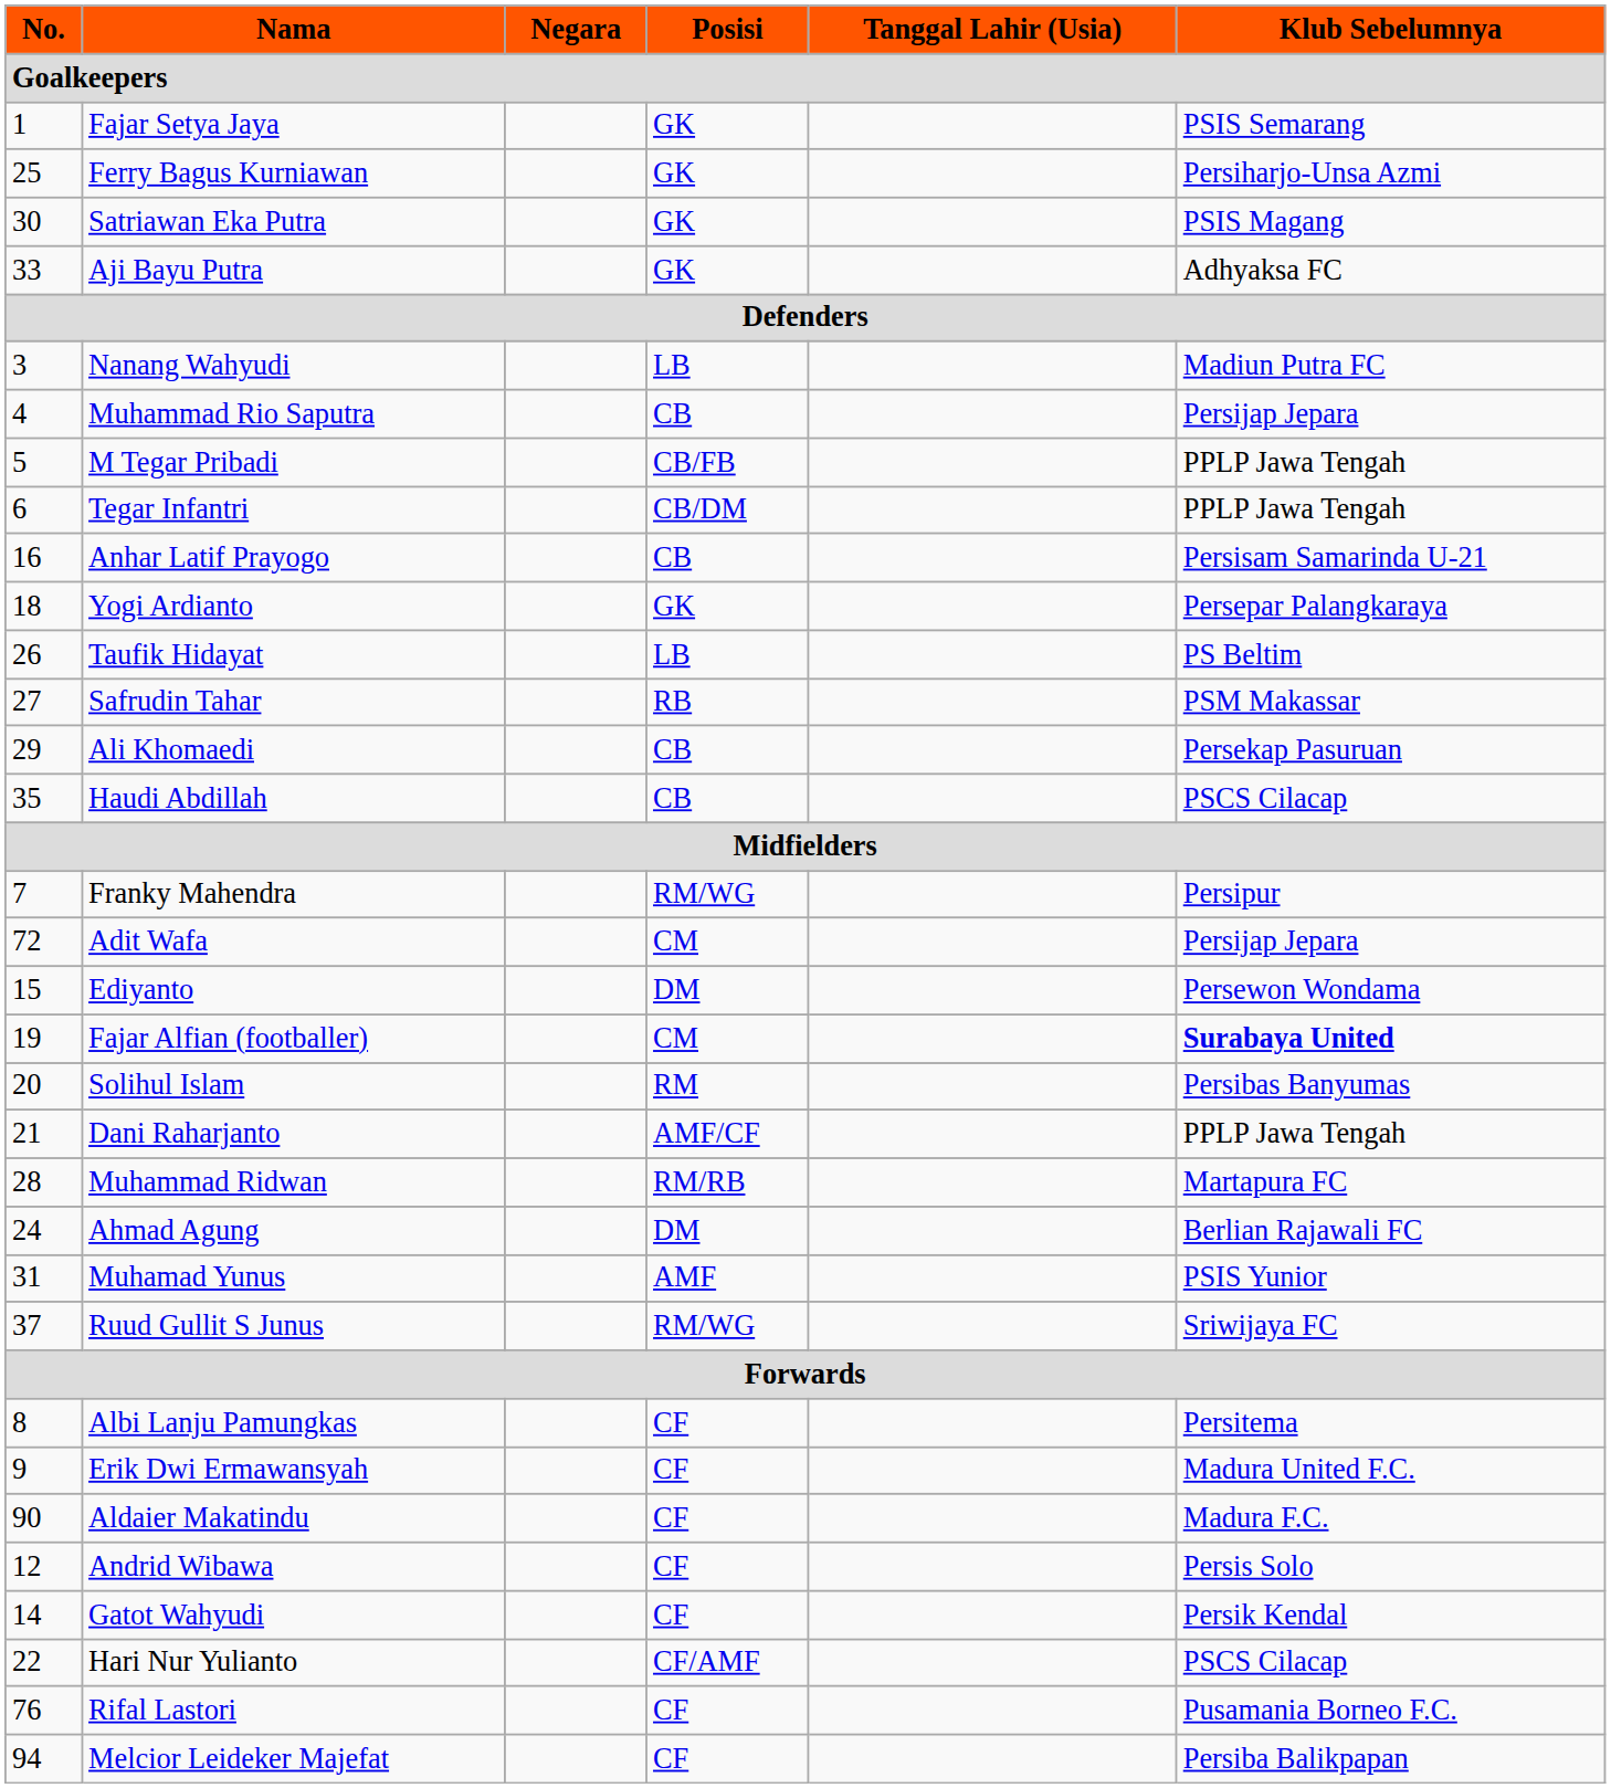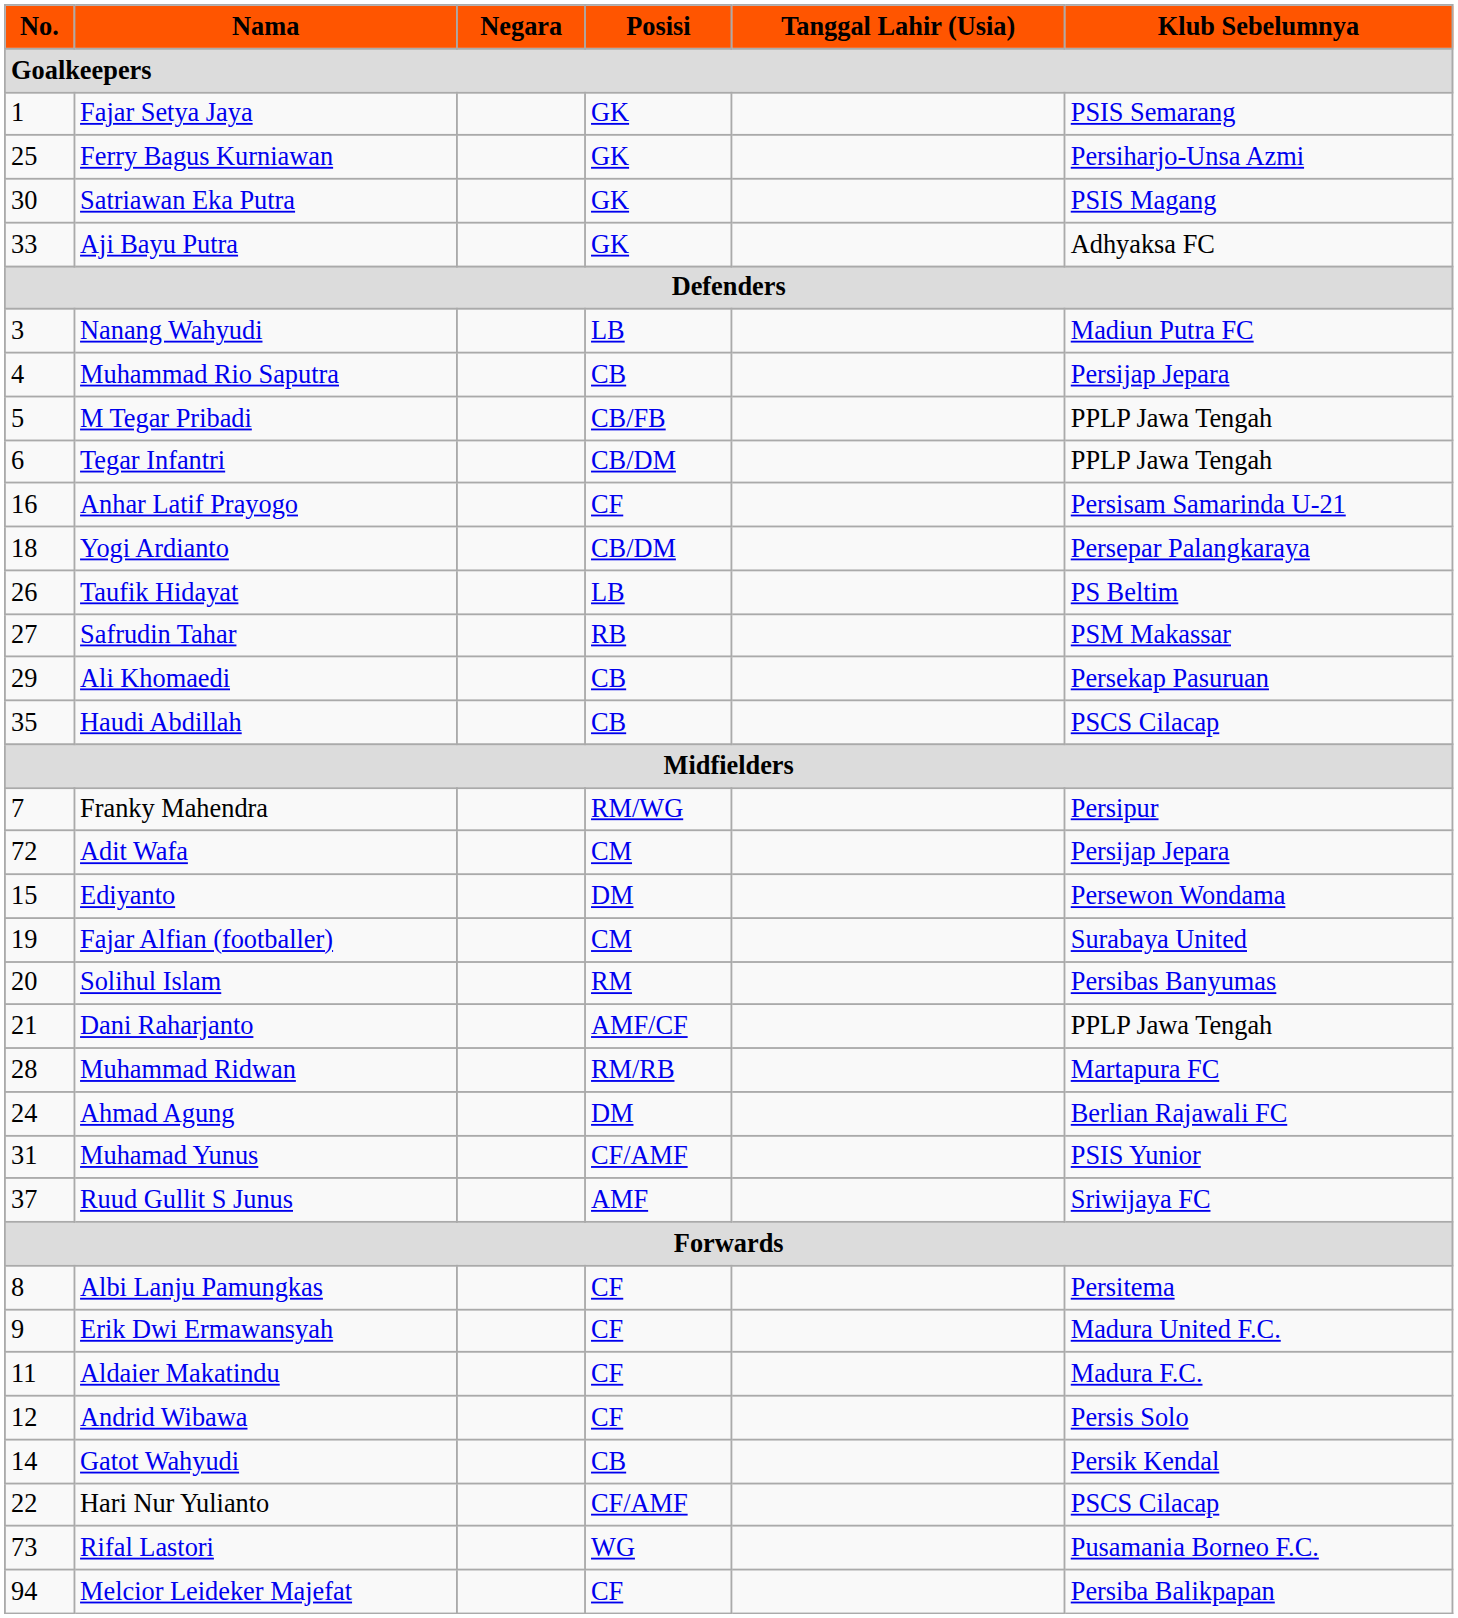Anhar Latif Prayogo | Posisi: CB -> CF
Yogi Ardianto | Posisi: GK -> CB/DM
Fajar Alfian (footballer) | Klub Sebelumnya: bold -> normal
Muhamad Yunus | Posisi: AMF -> CF/AMF
Ruud Gullit S Junus | Posisi: RM/WG -> AMF
Aldaier Makatindu | No.: 90 -> 11
Gatot Wahyudi | Posisi: CF -> CB
Rifal Lastori | No.: 76 -> 73
Rifal Lastori | Posisi: CF -> WG
